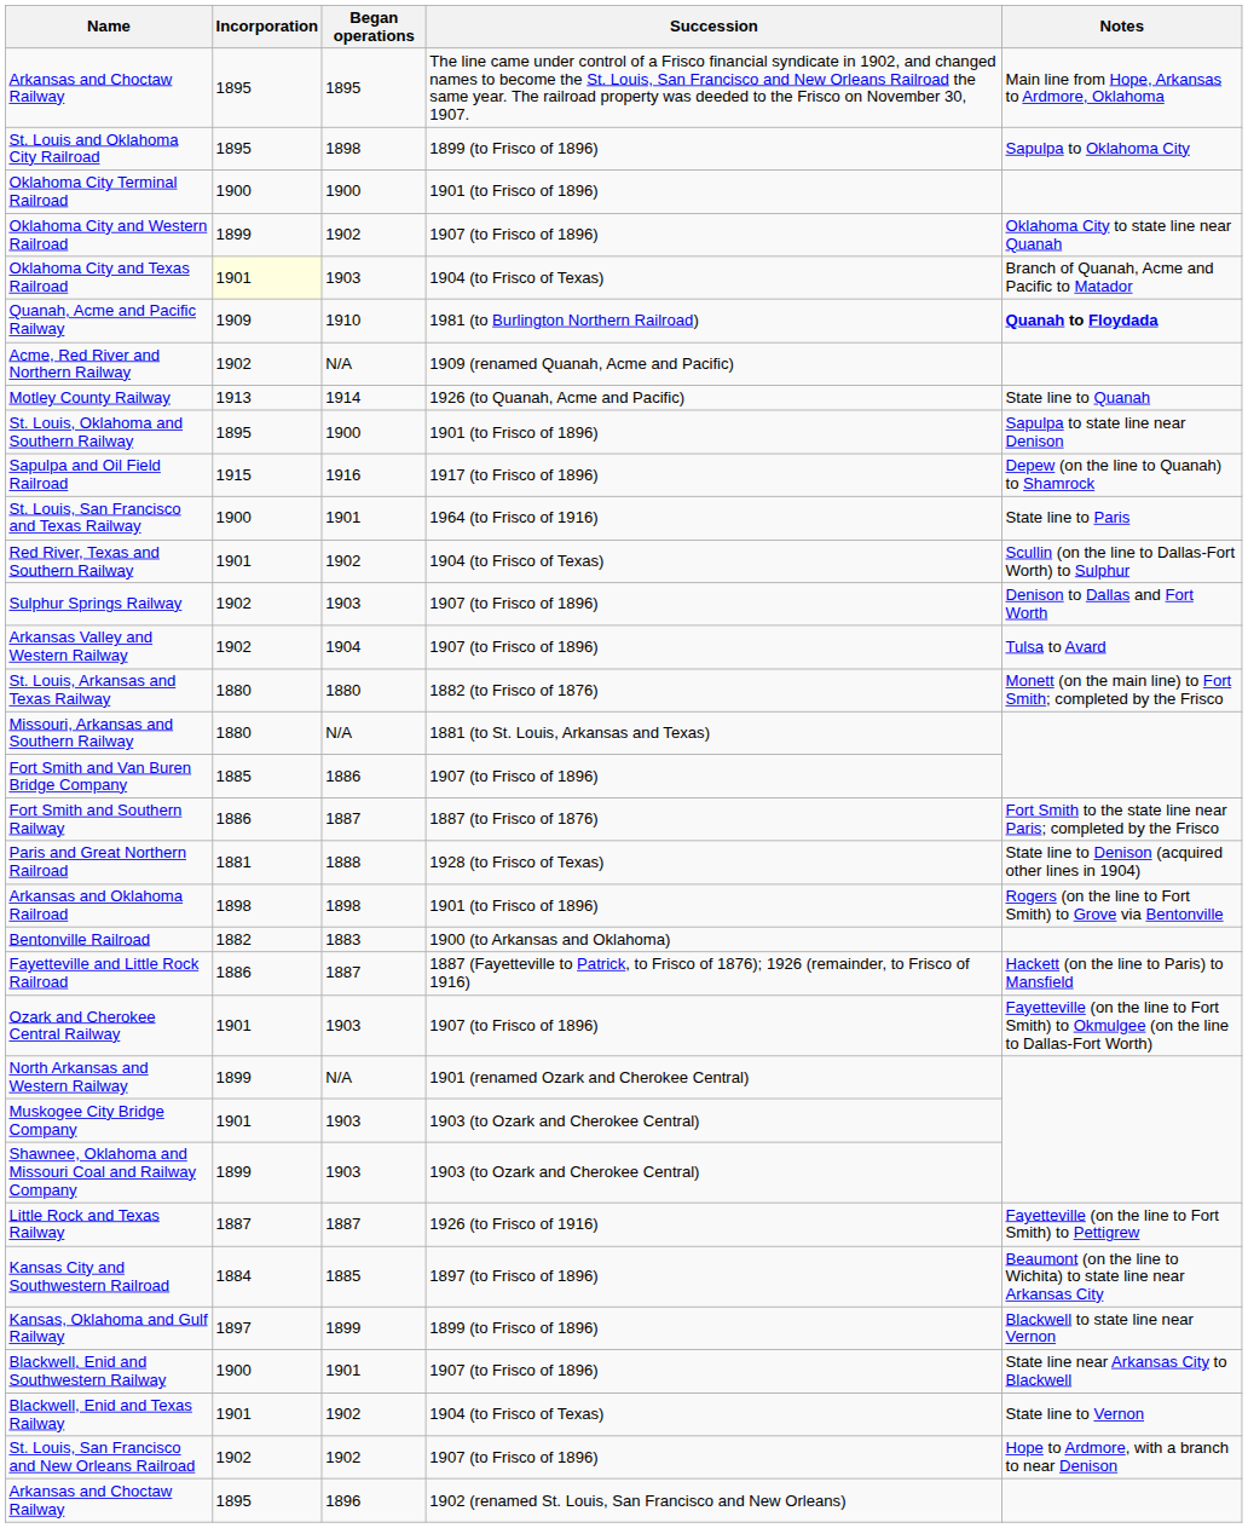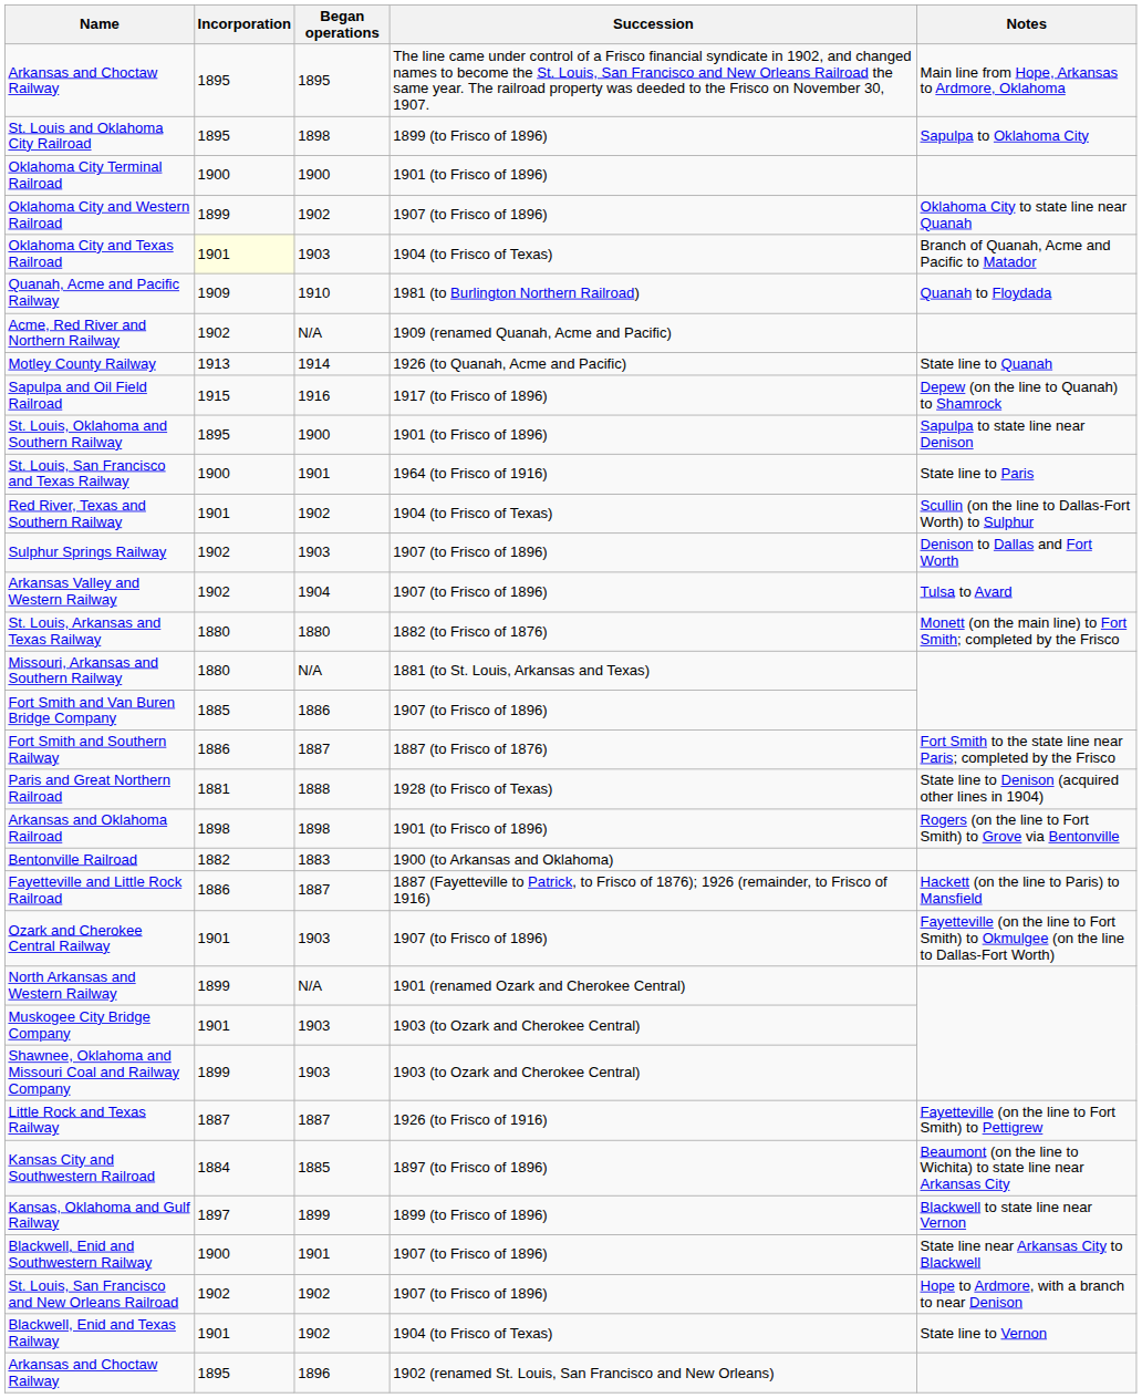Quanah, Acme and Pacific Railway | Notes: bold -> normal
rows swapped: Sapulpa and Oil Field Railroad <-> St. Louis, Oklahoma and Southern Railway
rows swapped: Blackwell, Enid and Texas Railway <-> St. Louis, San Francisco and New Orleans Railroad
